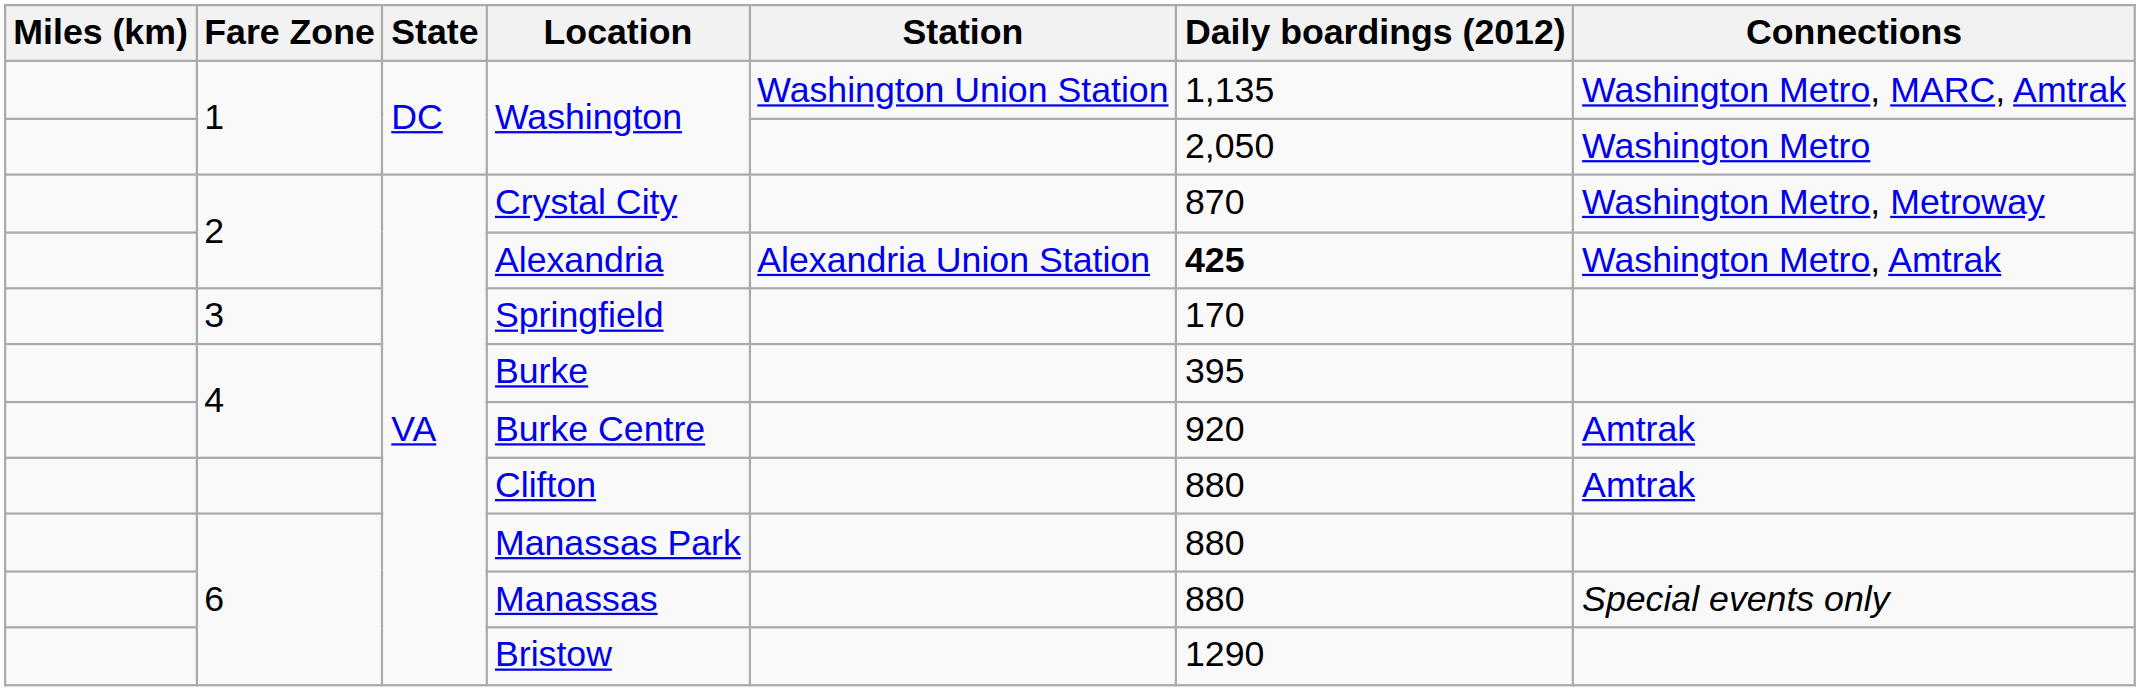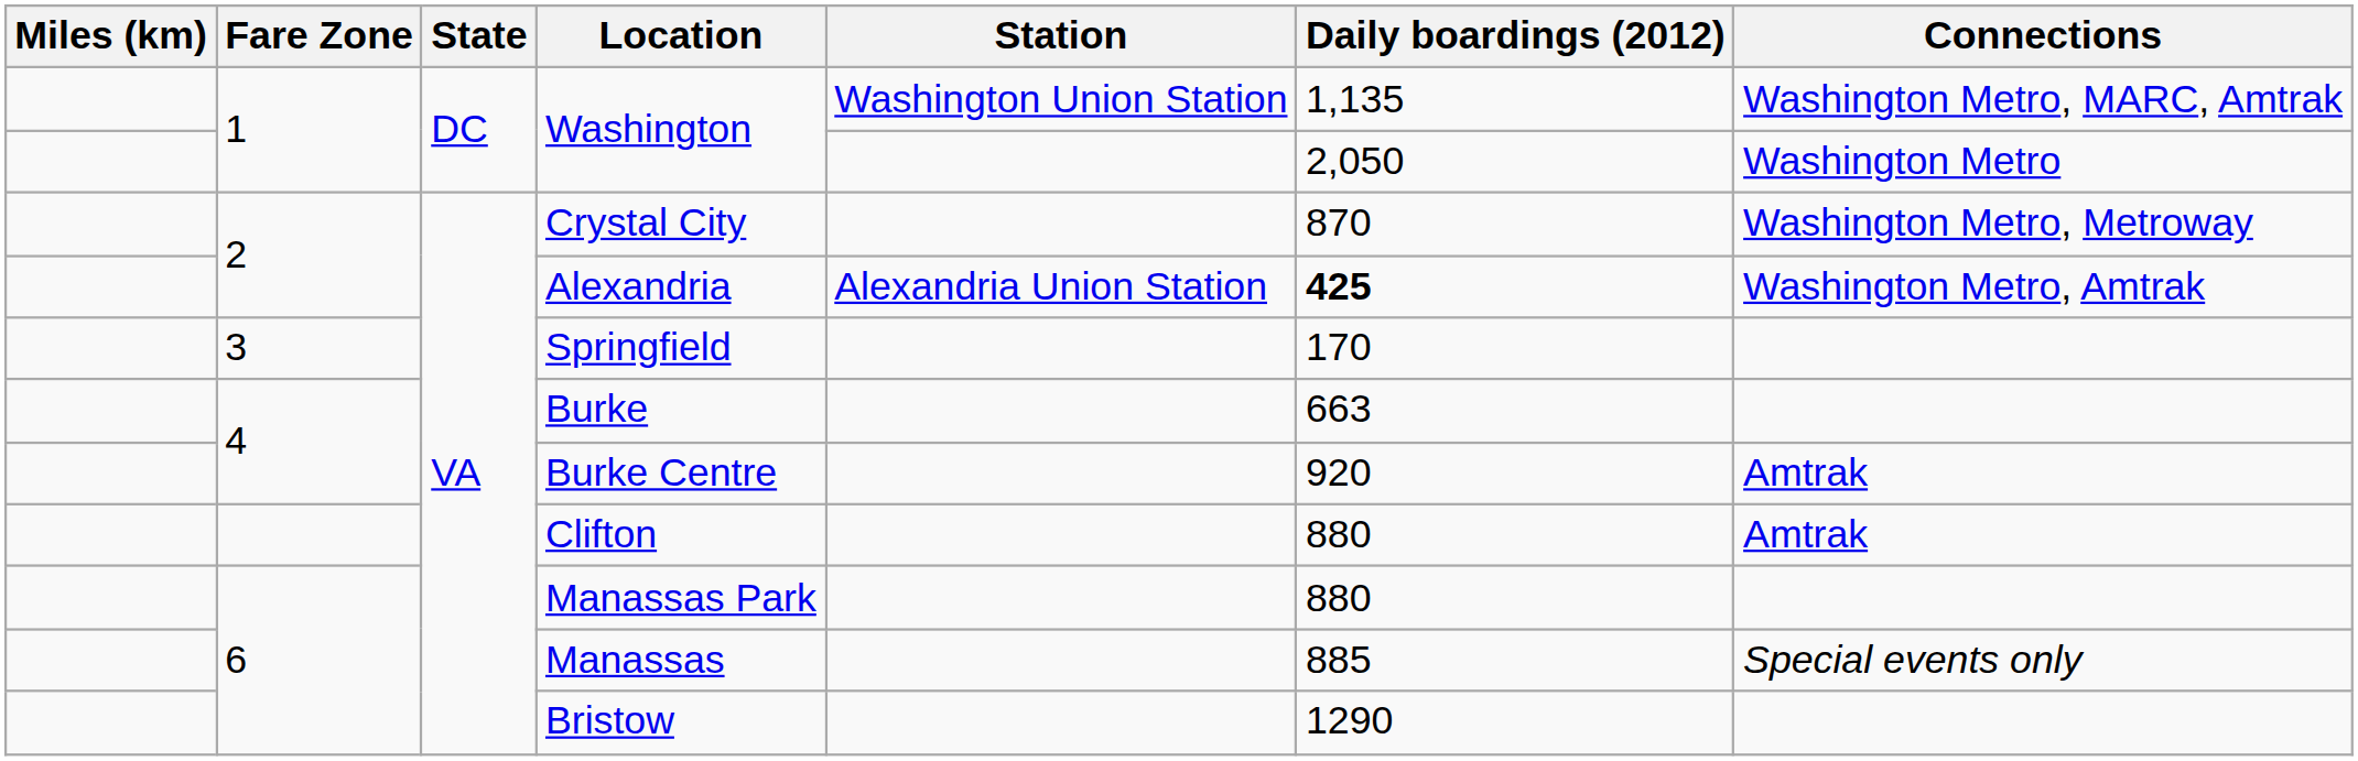Burke | Daily boardings (2012): 395 -> 663
Manassas | Daily boardings (2012): 880 -> 885
